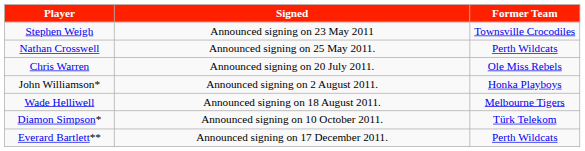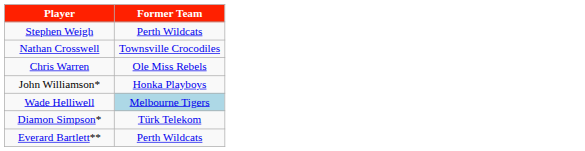- column: Signed | Announced signing on 23 May 2011 | Announced signing on 25 May 2011. | Announced signing on 20 July 2011. | Announced signing on 2 August 2011. | Announced signing on 18 August 2011. | Announced signing on 10 October 2011. | Announced signing on 17 December 2011.
Stephen Weigh | Former Team: Townsville Crocodiles -> Perth Wildcats
Nathan Crosswell | Former Team: Perth Wildcats -> Townsville Crocodiles
Wade Helliwell | Former Team: no background -> lightblue background
